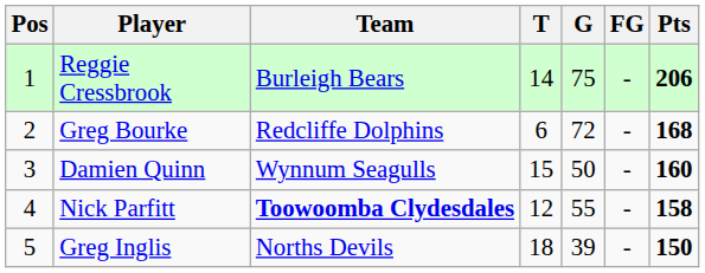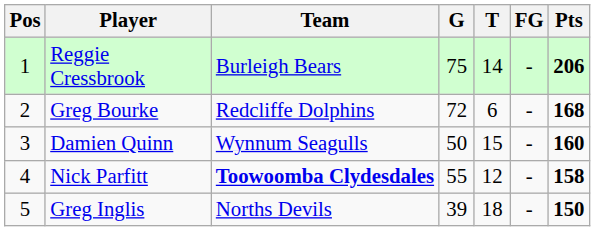columns swapped: T <-> G
